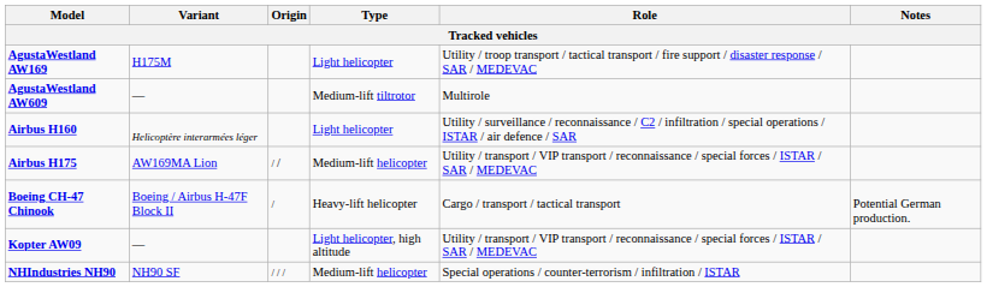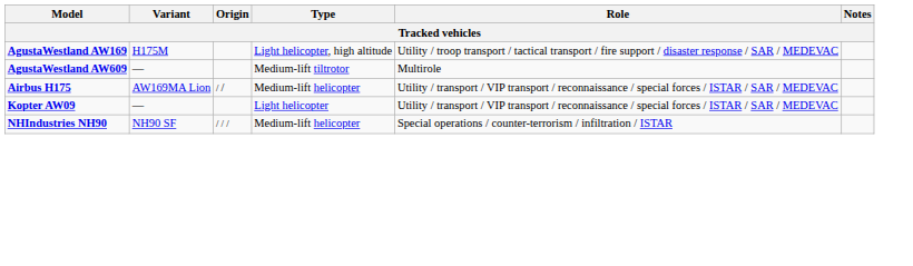AgustaWestland AW169 | Type: Light helicopter -> Light helicopter, high altitude
- row: Airbus H160 | Helicoptère interarmées léger | Light helicopter | Utility / surveillance / reconnaissance / C2 / infiltration / special operations / ISTAR / air defence / SAR
- row: Boeing CH-47 Chinook | Boeing / Airbus H-47F Block II | / | Heavy-lift helicopter | Cargo / transport / tactical transport | Potential German production.
Kopter AW09 | Type: Light helicopter, high altitude -> Light helicopter
